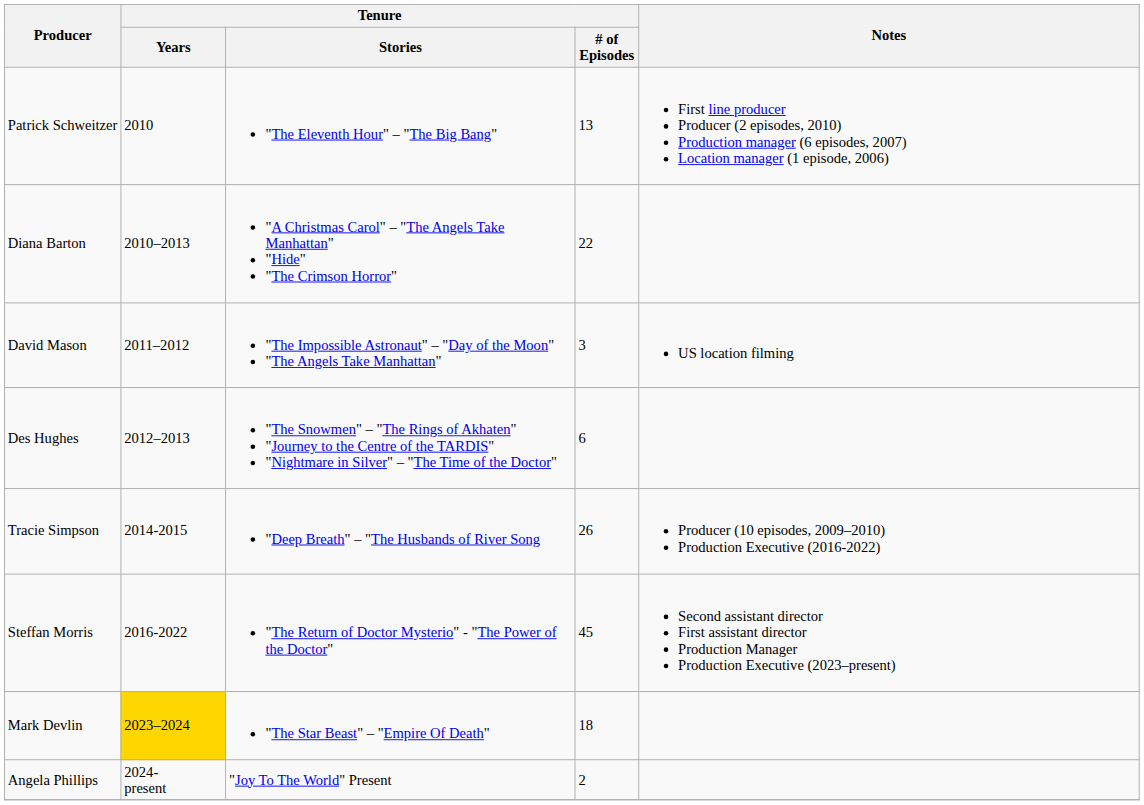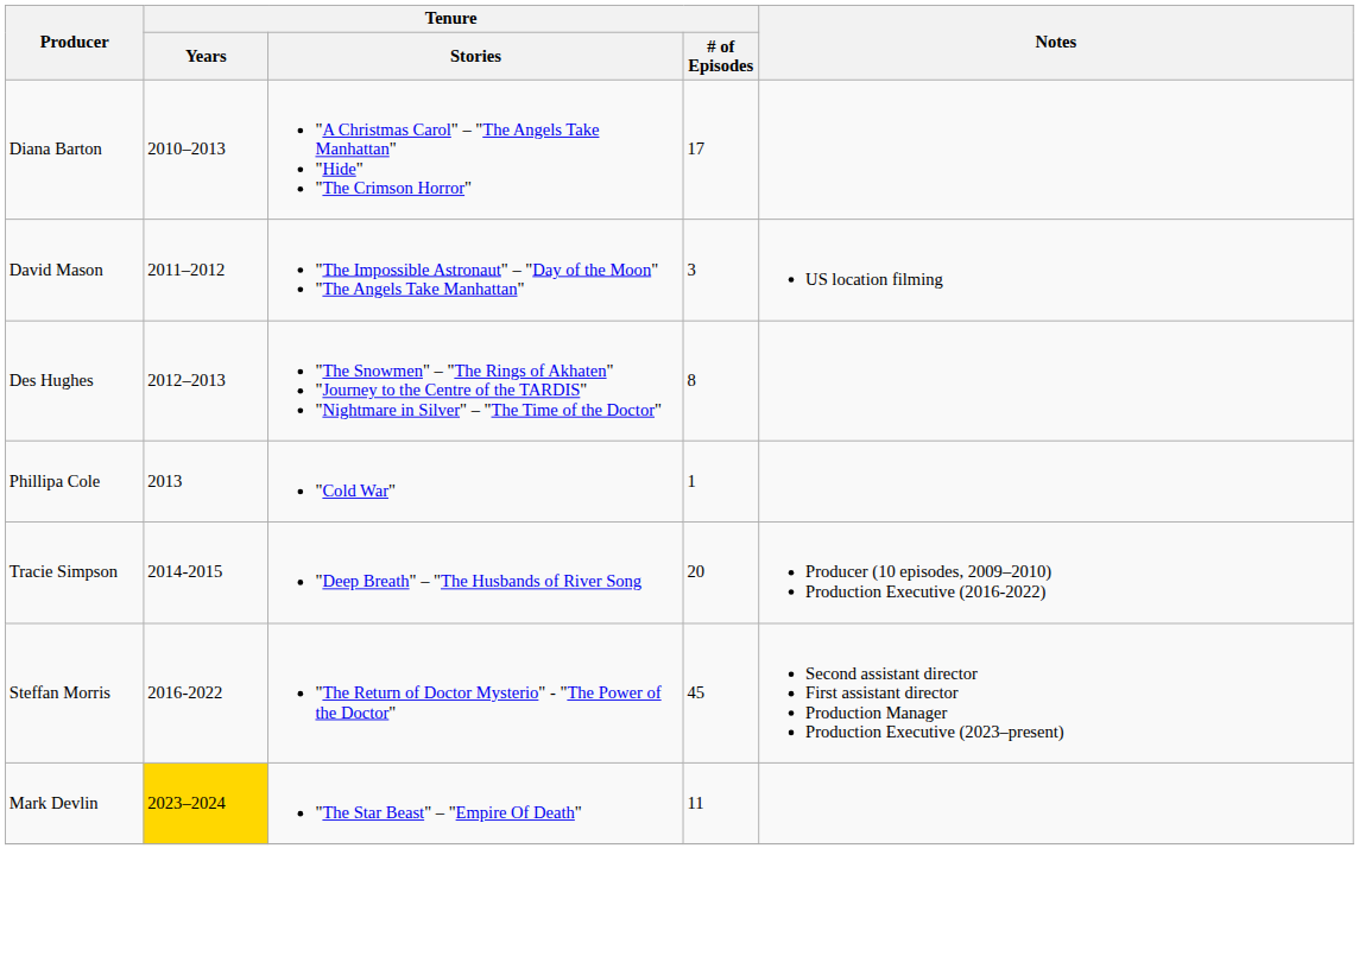- row: Patrick Schweitzer | 2010 | "The Eleventh Hour" – "The Big Bang" | 13 | First line producer Producer (2 episodes, 2010) Production manager (6 episodes, 2007) Location manager (1 episode, 2006)
Diana Barton | Tenure / # of Episodes: 22 -> 17
Des Hughes | Tenure / # of Episodes: 6 -> 8
+ row: Phillipa Cole | 2013 | "Cold War" | 1
Tracie Simpson | Tenure / # of Episodes: 26 -> 20
Mark Devlin | Tenure / # of Episodes: 18 -> 11
- row: Angela Phillips | 2024- present | "Joy To The World" Present | 2
